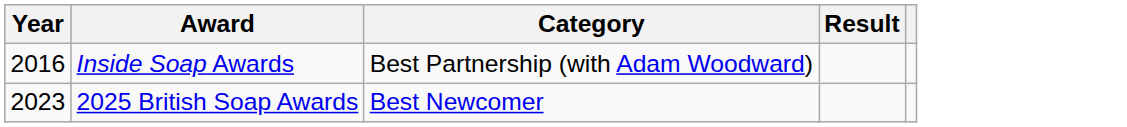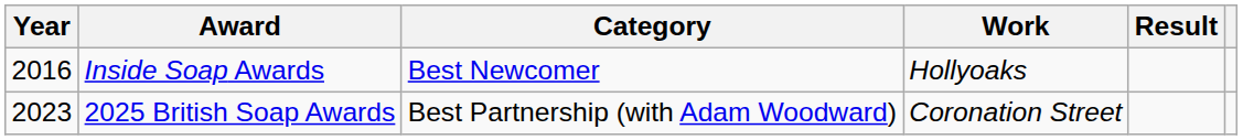+ column: Work | Hollyoaks | Coronation Street
Inside Soap Awards | Category: Best Partnership (with Adam Woodward) -> Best Newcomer
2025 British Soap Awards | Category: Best Newcomer -> Best Partnership (with Adam Woodward)
